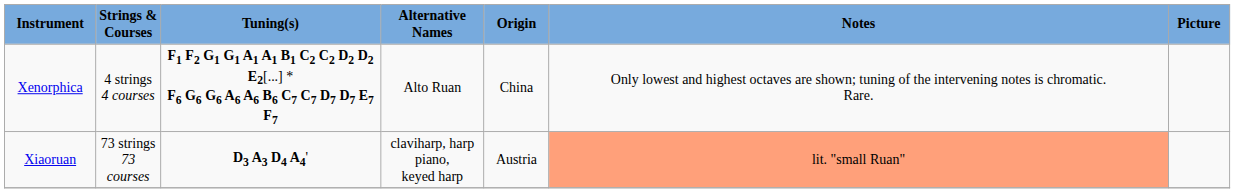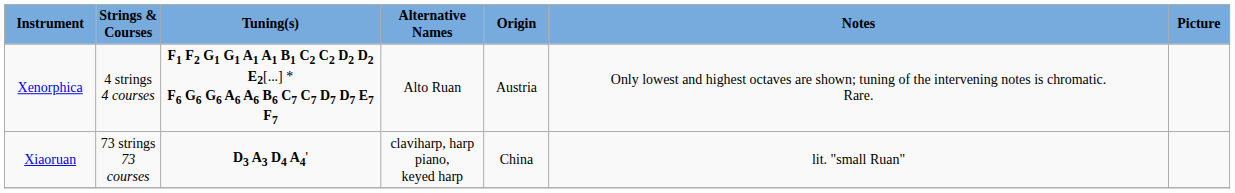Xenorphica | Origin: China -> Austria
Xiaoruan | Origin: Austria -> China
Xiaoruan | Notes: lightsalmon background -> no background
